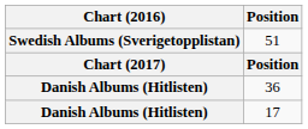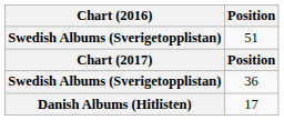36 | Chart (2016): Danish Albums (Hitlisten) -> Swedish Albums (Sverigetopplistan)
